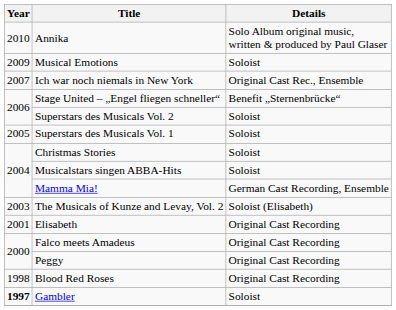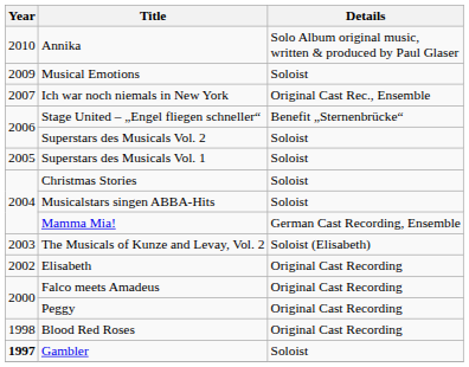Elisabeth | Year: 2001 -> 2002
